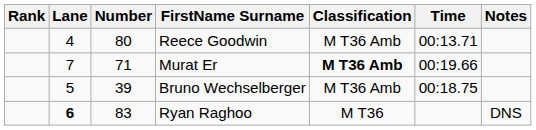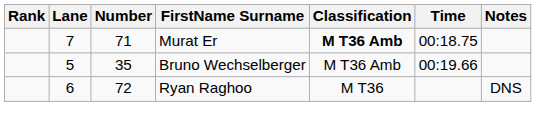- row: 4 | 80 | Reece Goodwin | M T36 Amb | 00:13.71
Murat Er | Time: 00:19.66 -> 00:18.75
Bruno Wechselberger | Number: 39 -> 35
Bruno Wechselberger | Time: 00:18.75 -> 00:19.66
Ryan Raghoo | Lane: bold -> normal
Ryan Raghoo | Number: 83 -> 72
